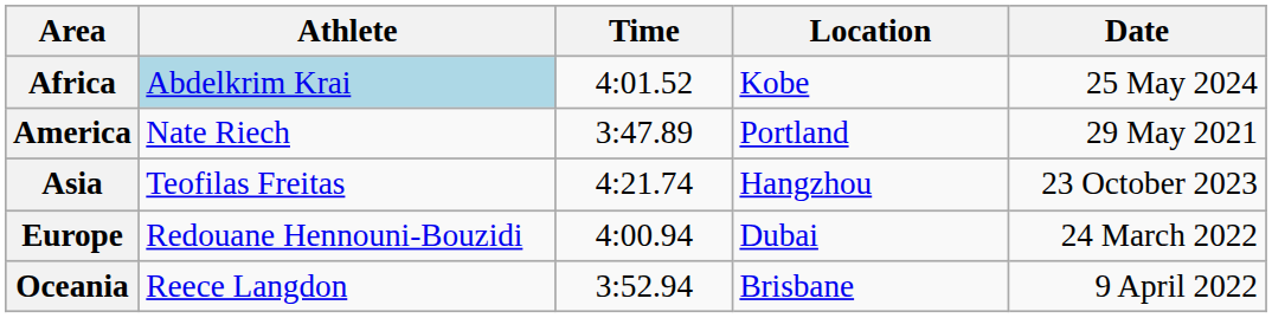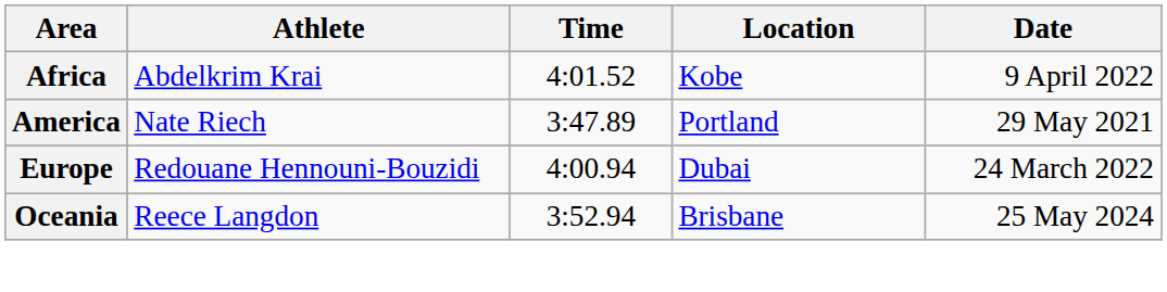Africa | Athlete: lightblue background -> no background
Africa | Date: 25 May 2024 -> 9 April 2022
- row: Asia | Teofilas Freitas | 4:21.74 | Hangzhou | 23 October 2023
Oceania | Date: 9 April 2022 -> 25 May 2024
